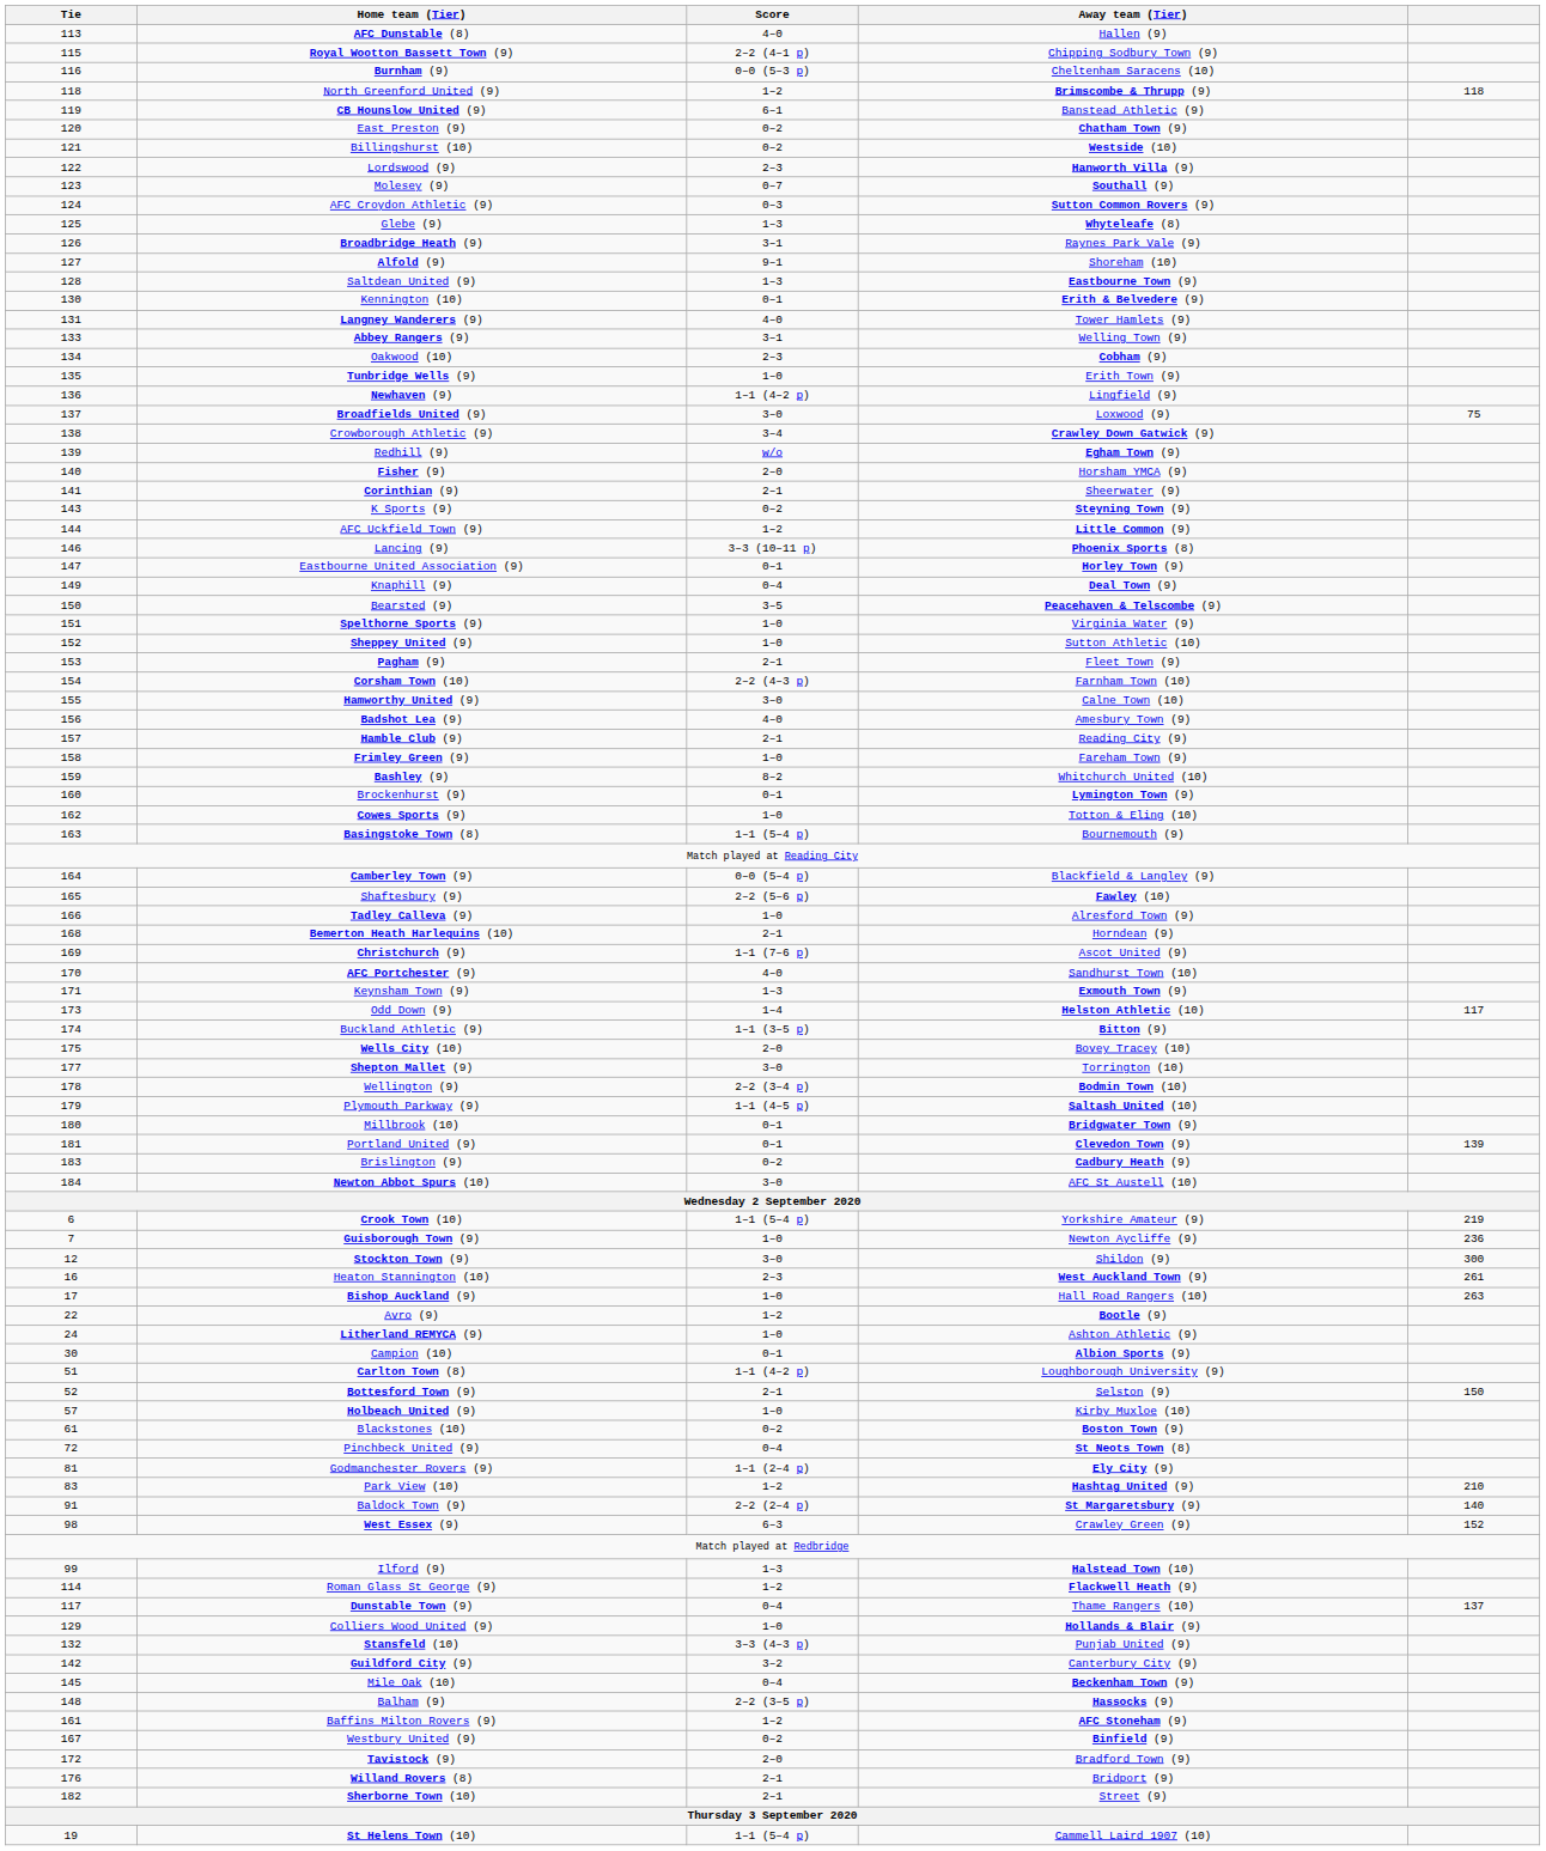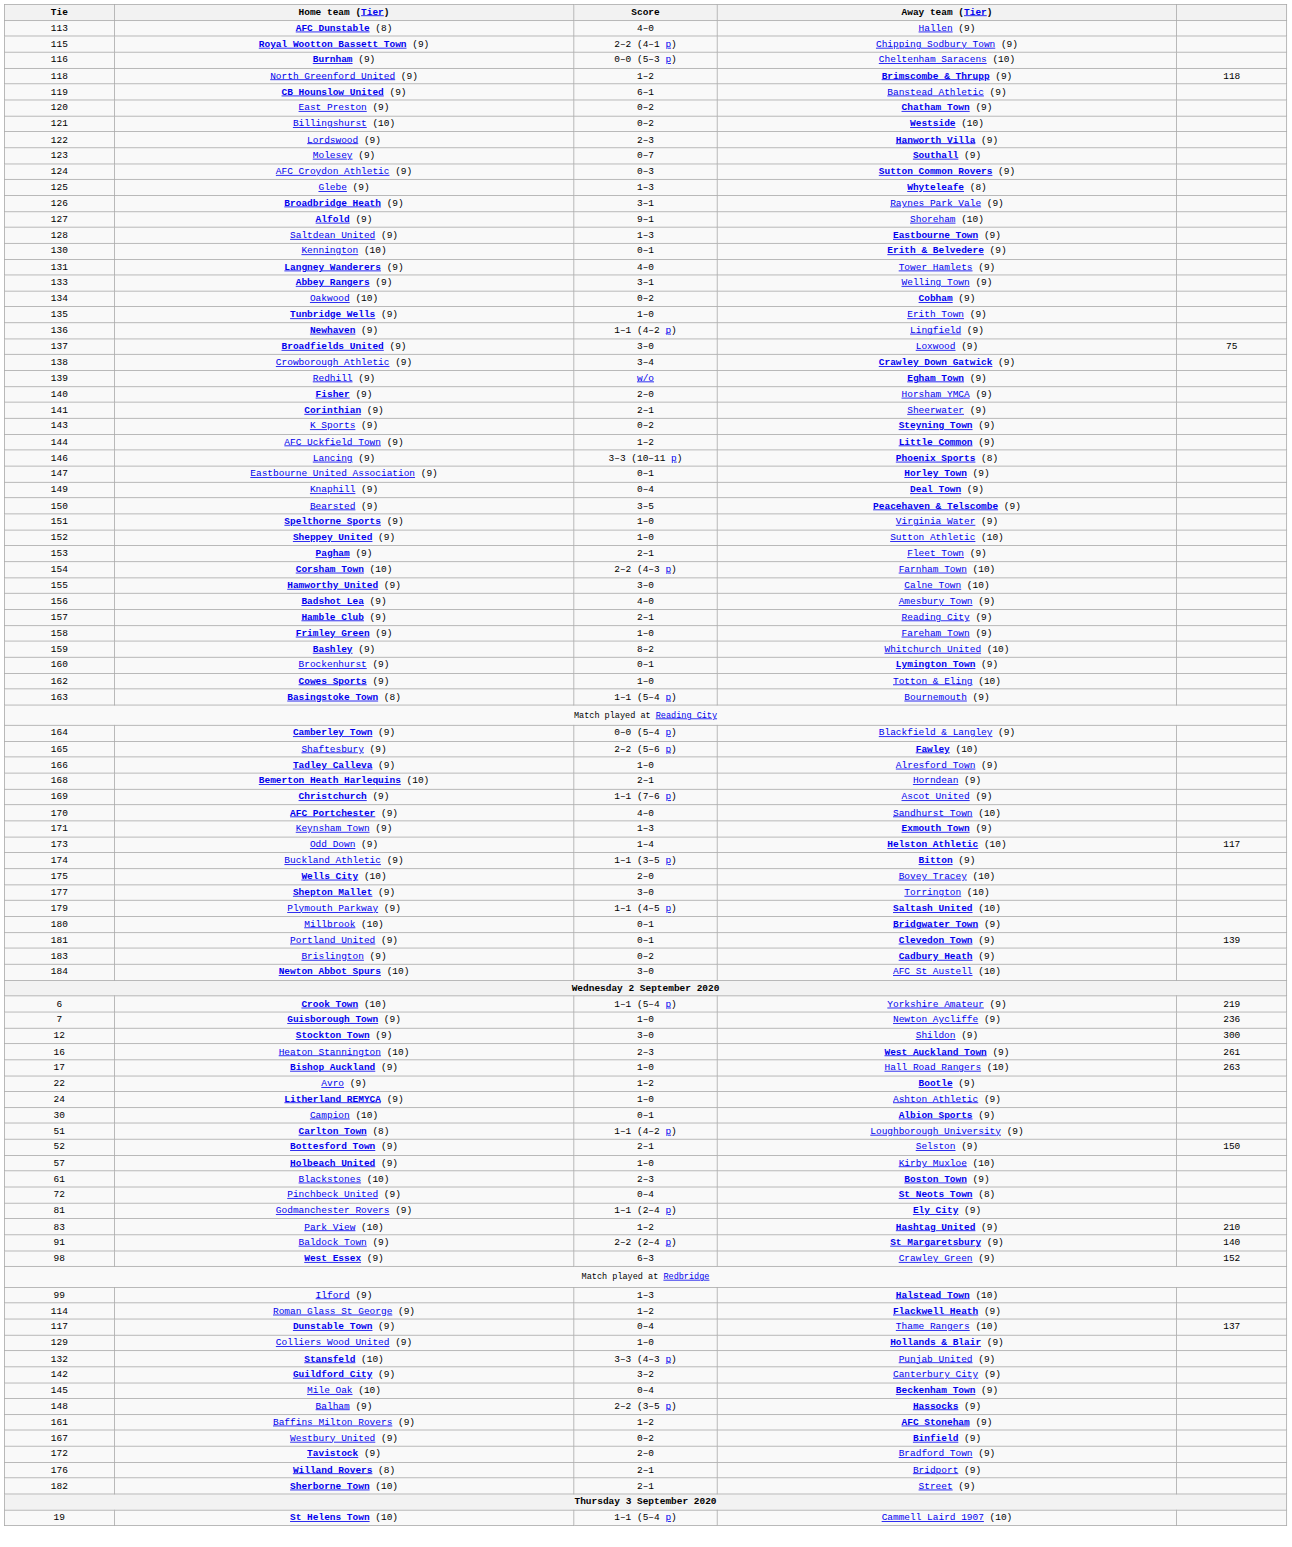Oakwood (10) | Score: 2–3 -> 0–2
- row: 178 | Wellington (9) | 2–2 (3–4 p) | Bodmin Town (10)
Blackstones (10) | Score: 0–2 -> 2–3
